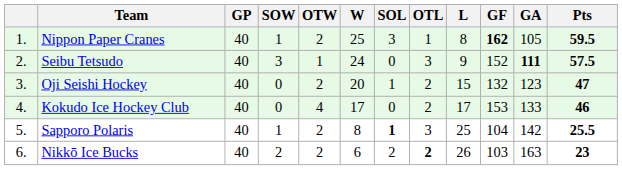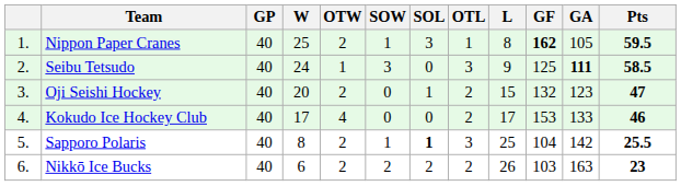columns swapped: W <-> SOW
Seibu Tetsudo | GF: 152 -> 125
Seibu Tetsudo | Pts: 57.5 -> 58.5
Nikkō Ice Bucks | OTL: bold -> normal
